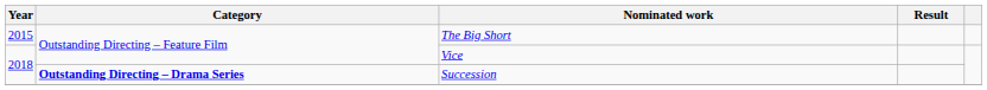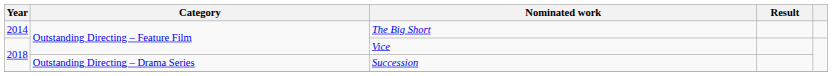The Big Short | Year: 2015 -> 2014
Succession | Category: bold -> normal
